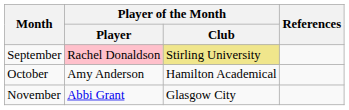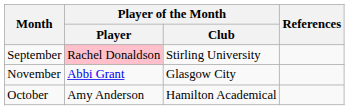September | Player of the Month / Club: khaki background -> no background
rows swapped: October <-> November
